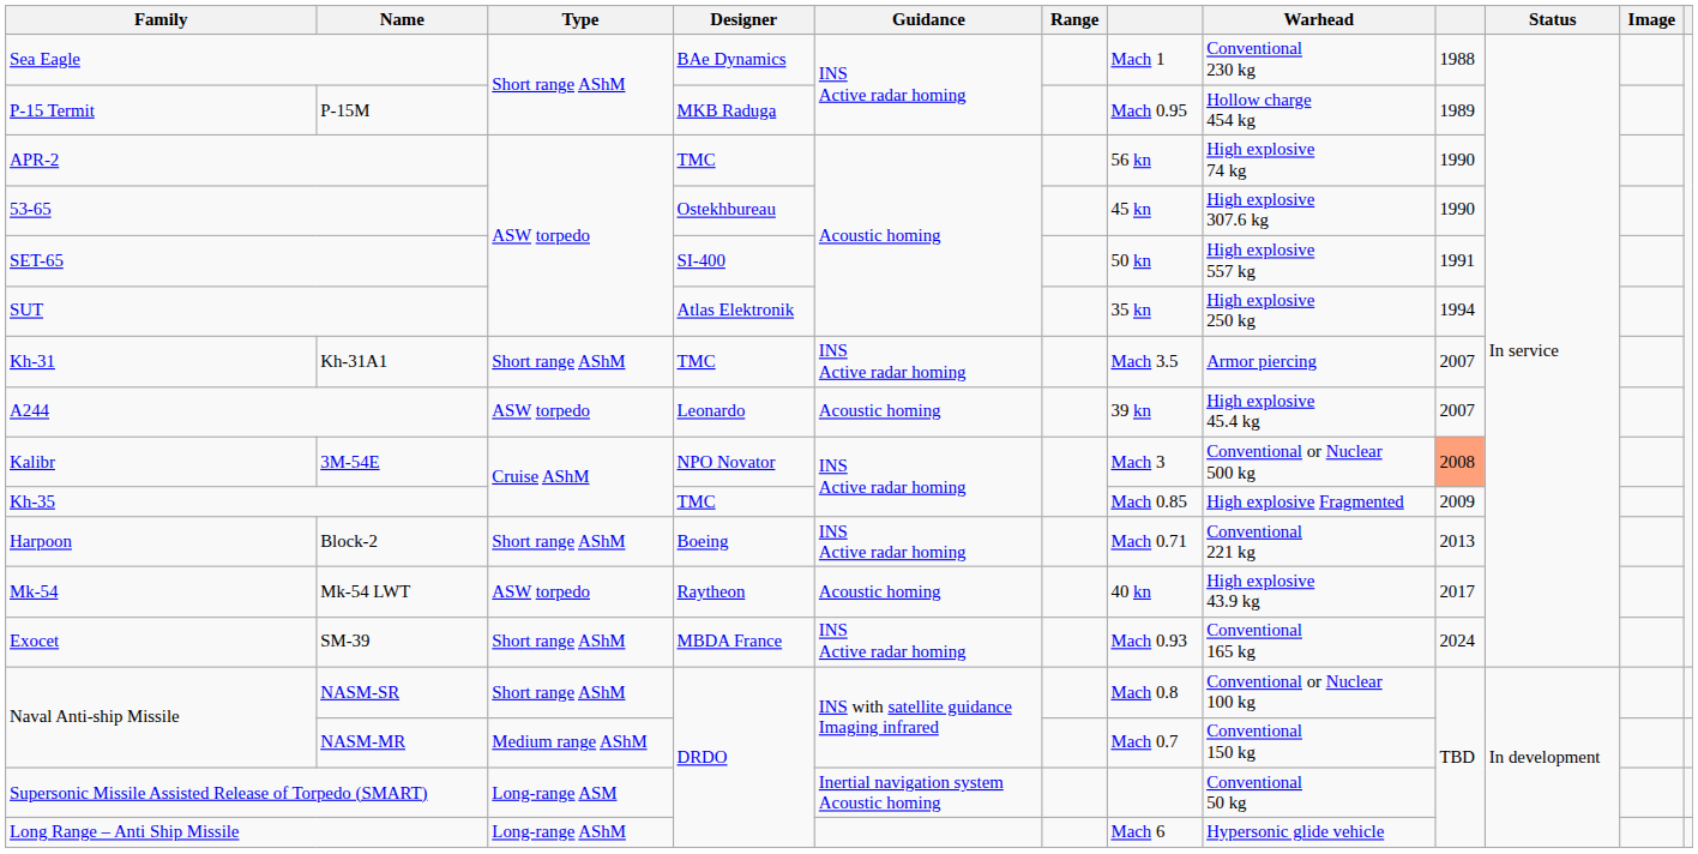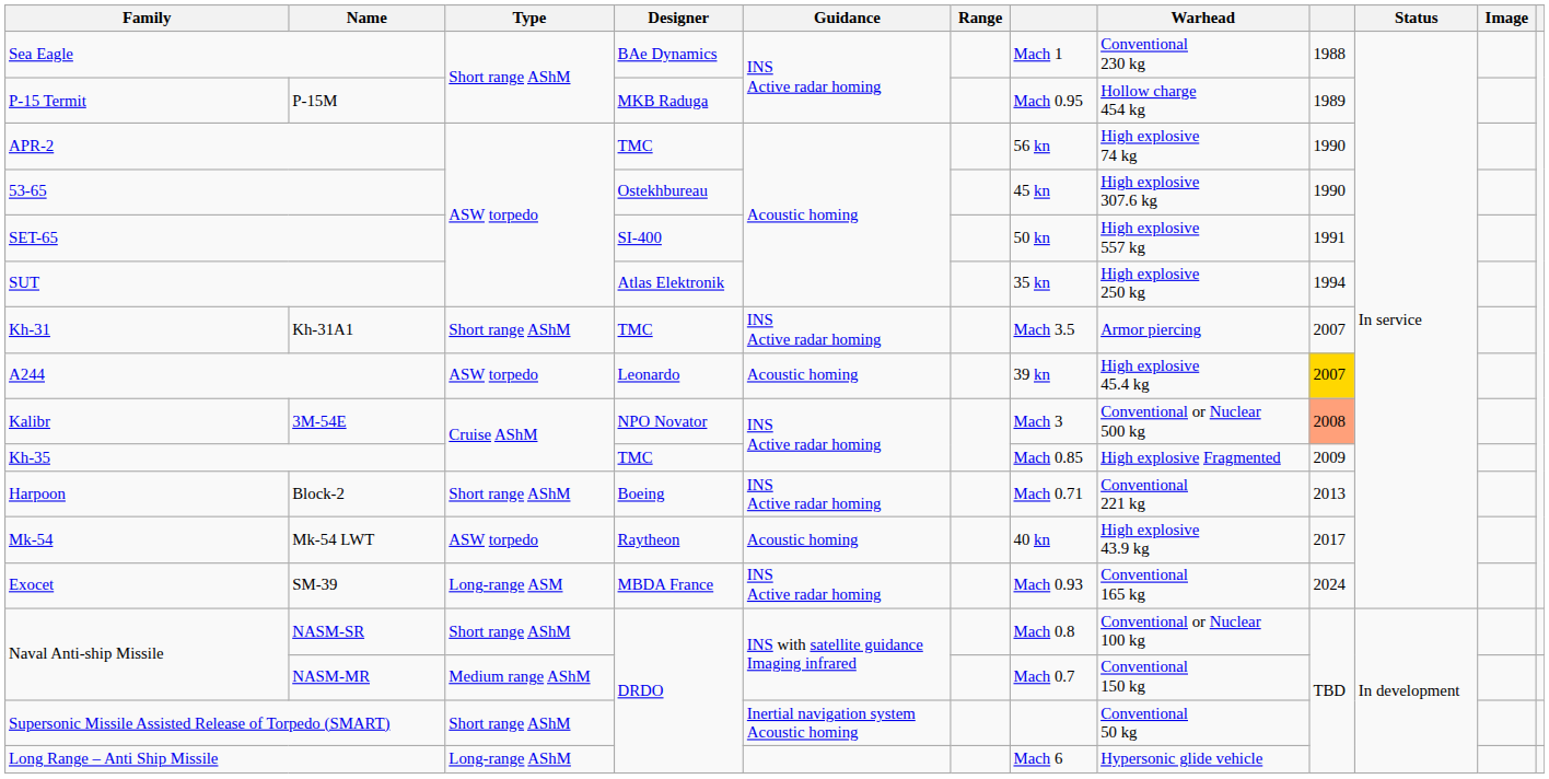A244 | column 9: no background -> gold background
SM-39 | Type: Short range AShM -> Long-range ASM
Supersonic Missile Assisted Release of Torpedo (SMART) | Type: Long-range ASM -> Short range AShM
